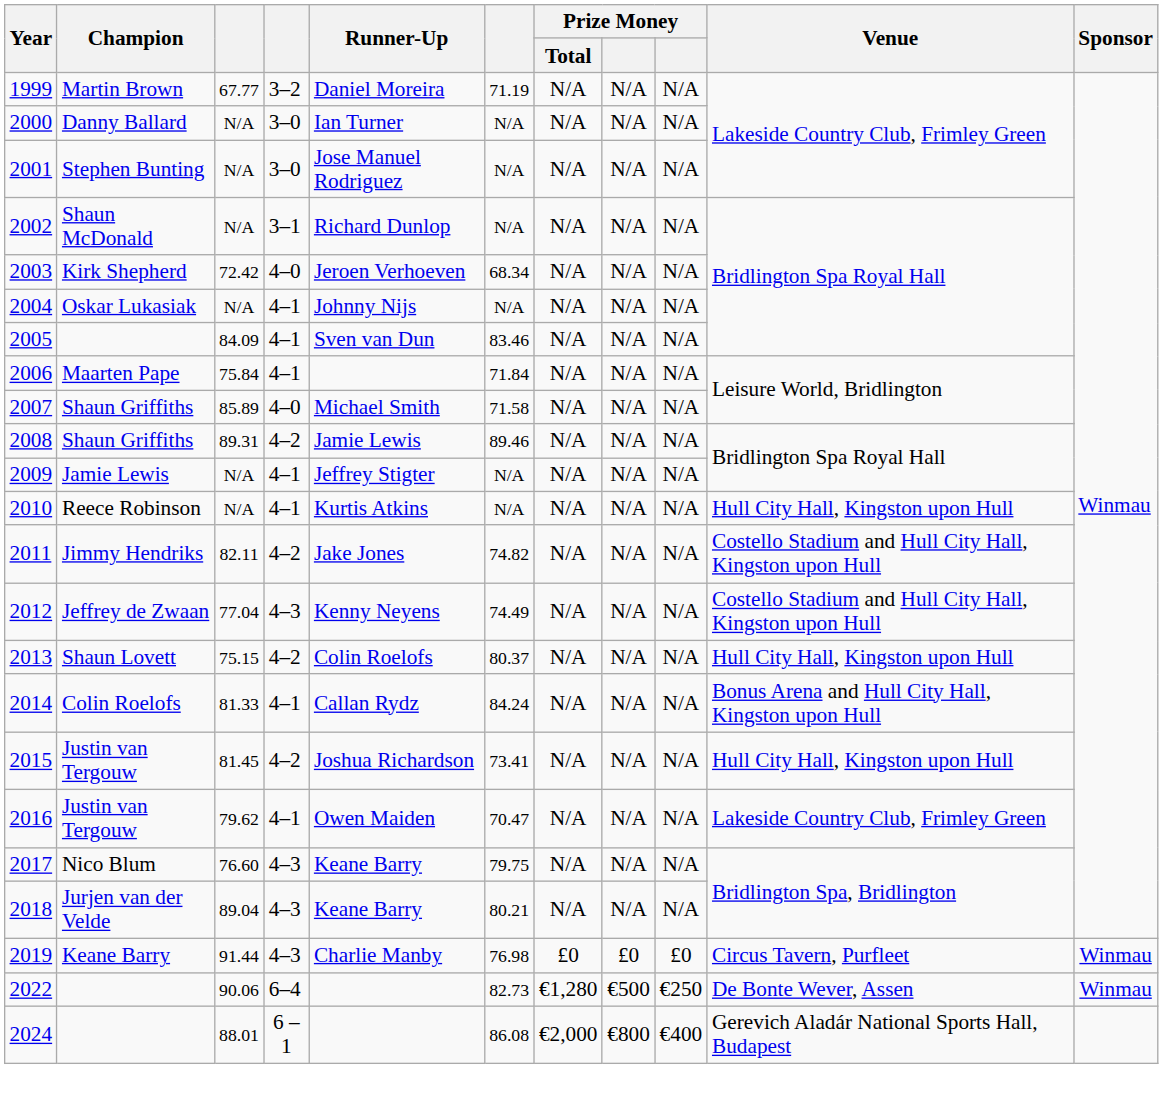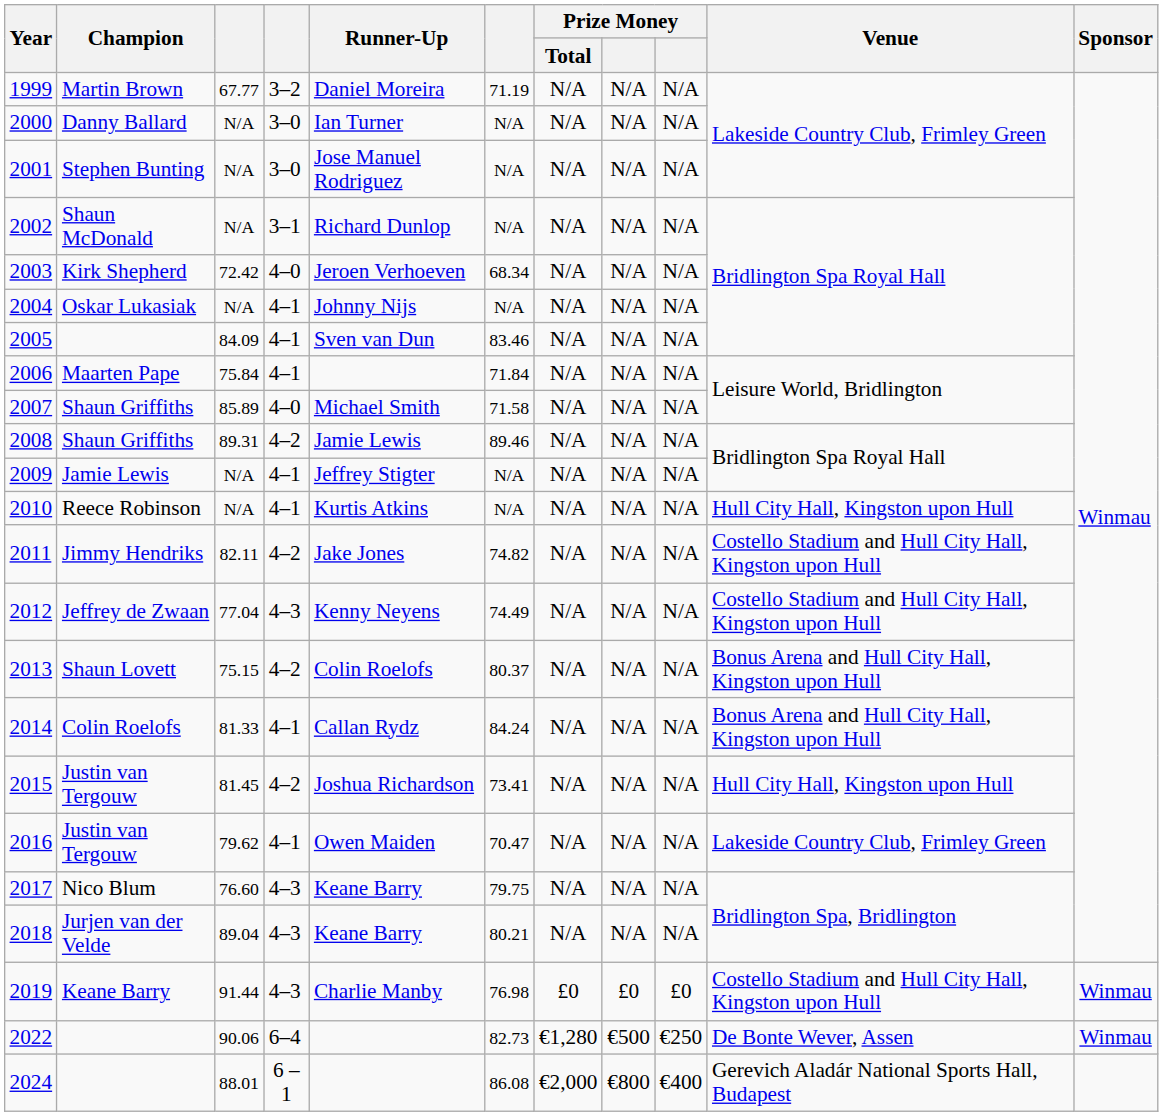2013 | Venue: Hull City Hall, Kingston upon Hull -> Bonus Arena and Hull City Hall, Kingston upon Hull
2019 | Venue: Circus Tavern, Purfleet -> Costello Stadium and Hull City Hall, Kingston upon Hull
